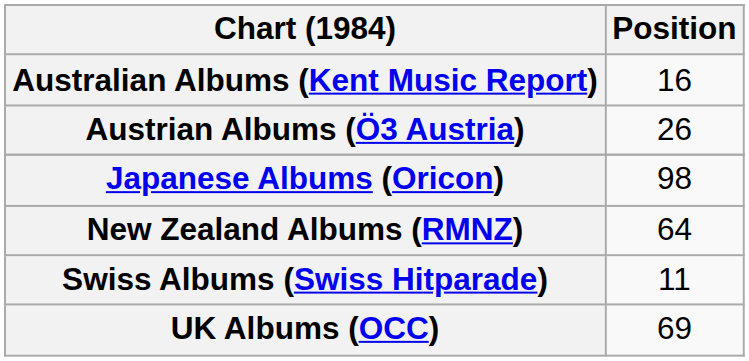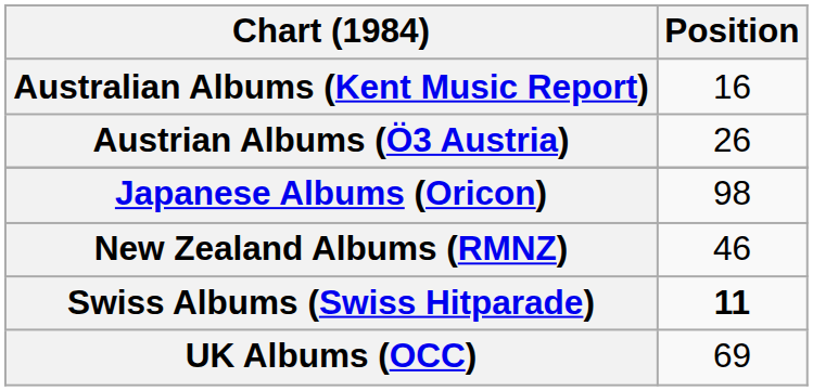New Zealand Albums (RMNZ) | Position: 64 -> 46
Swiss Albums (Swiss Hitparade) | Position: normal -> bold
